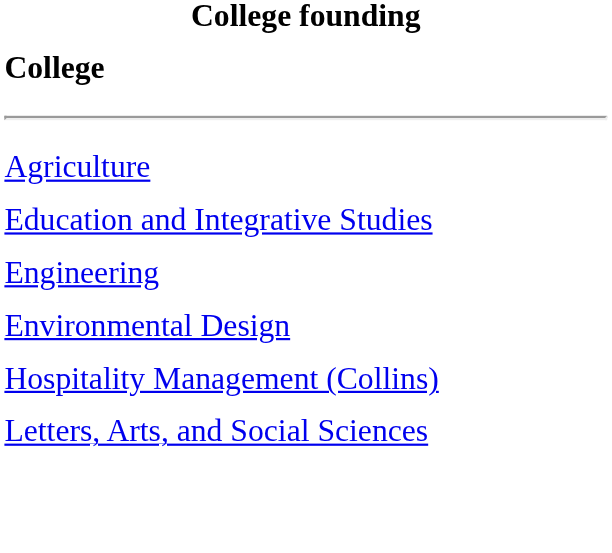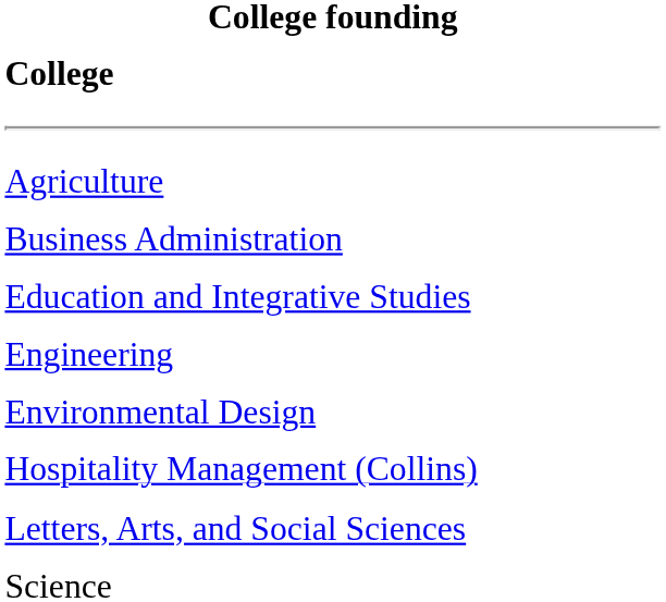+ row: Business Administration
+ row: Science
